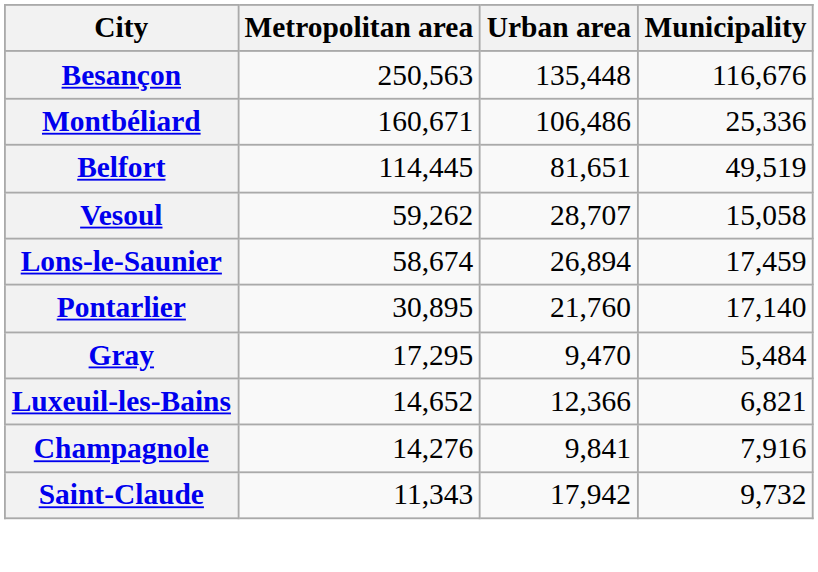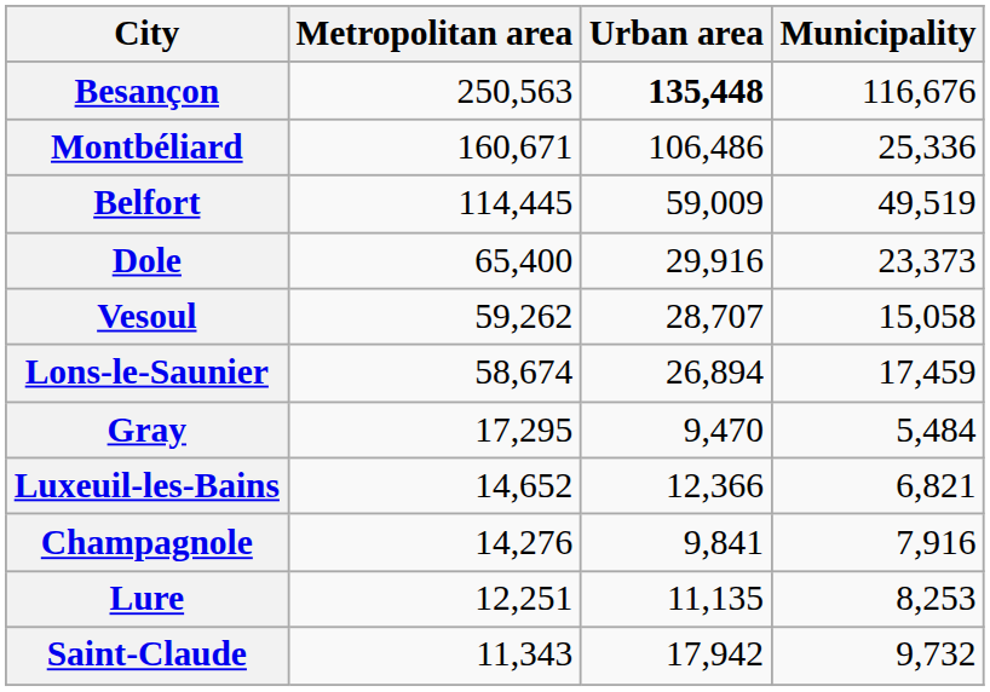Besançon | Urban area: normal -> bold
Belfort | Urban area: 81,651 -> 59,009
+ row: Dole | 65,400 | 29,916 | 23,373
- row: Pontarlier | 30,895 | 21,760 | 17,140
+ row: Lure | 12,251 | 11,135 | 8,253
